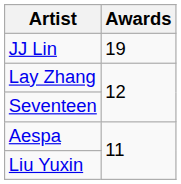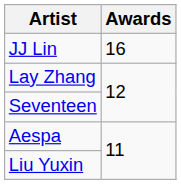JJ Lin | Awards: 19 -> 16
